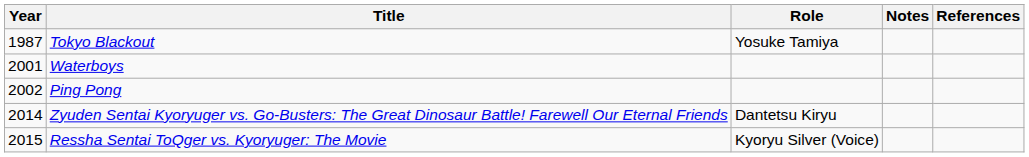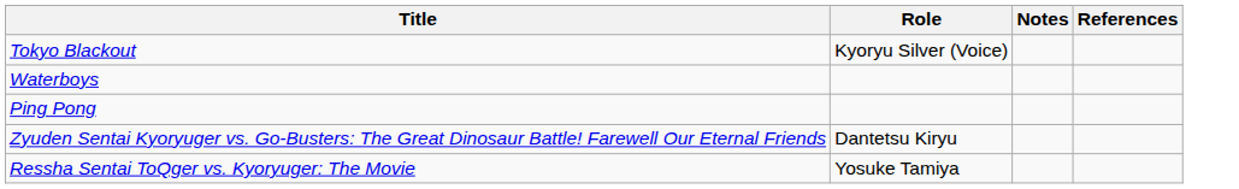- column: Year | 1987 | 2001 | 2002 | 2014 | 2015
Tokyo Blackout | Role: Yosuke Tamiya -> Kyoryu Silver (Voice)
Ressha Sentai ToQger vs. Kyoryuger: The Movie | Role: Kyoryu Silver (Voice) -> Yosuke Tamiya
